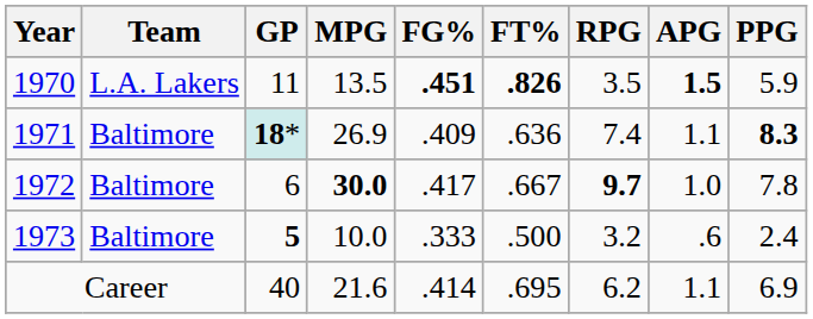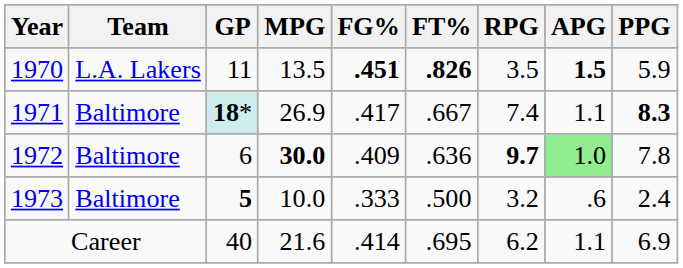1971 | FG%: .409 -> .417
1971 | FT%: .636 -> .667
1972 | FG%: .417 -> .409
1972 | FT%: .667 -> .636
1972 | APG: no background -> lightgreen background
